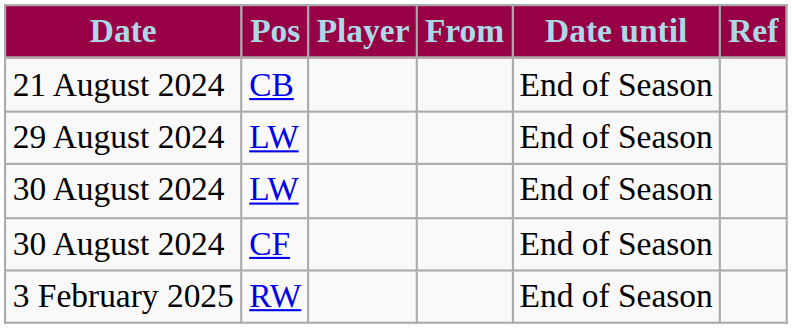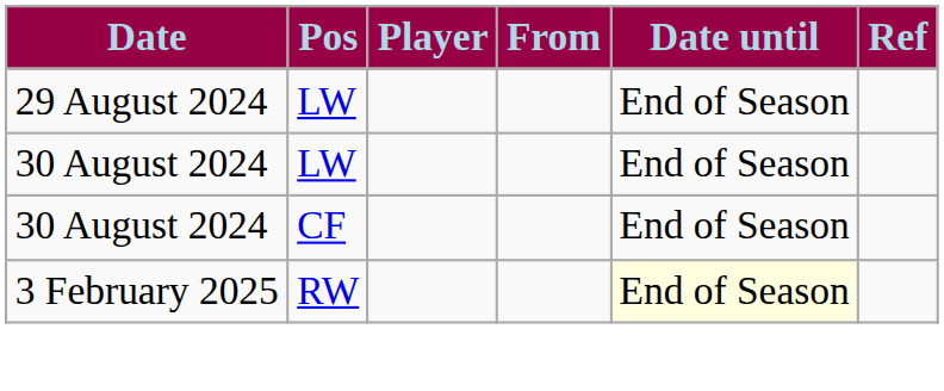- row: 21 August 2024 | CB | End of Season
3 February 2025 | Date until: no background -> lightyellow background
